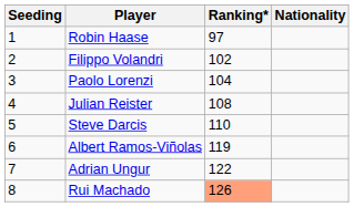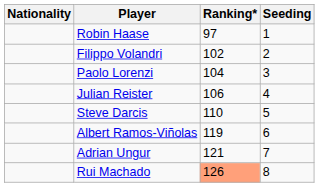columns swapped: Nationality <-> Seeding
Julian Reister | Ranking*: 108 -> 106
Adrian Ungur | Ranking*: 122 -> 121
